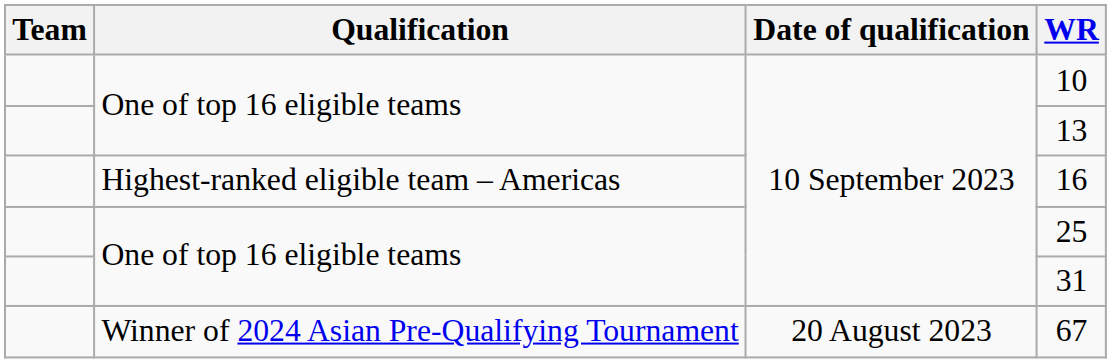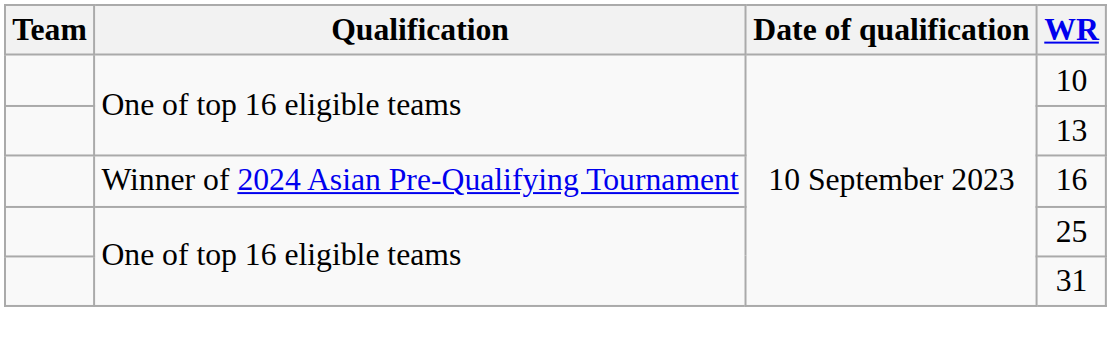16 | Qualification: Highest-ranked eligible team – Americas -> Winner of 2024 Asian Pre-Qualifying Tournament
- row: Winner of 2024 Asian Pre-Qualifying Tournament | 20 August 2023 | 67
